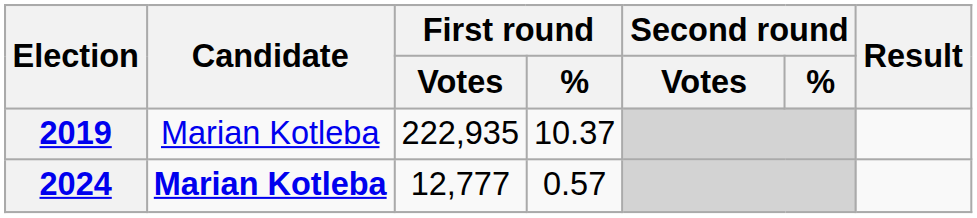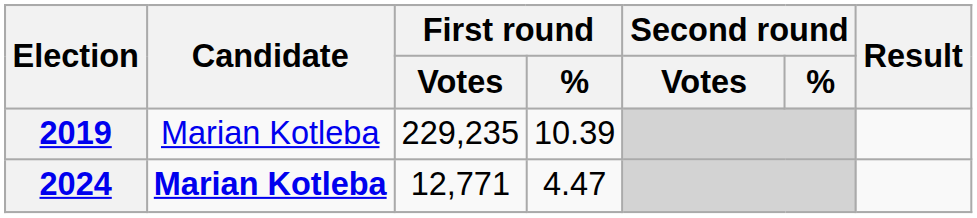2019 | First round / Votes: 222,935 -> 229,235
2019 | First round / %: 10.37 -> 10.39
2024 | First round / Votes: 12,777 -> 12,771
2024 | First round / %: 0.57 -> 4.47
